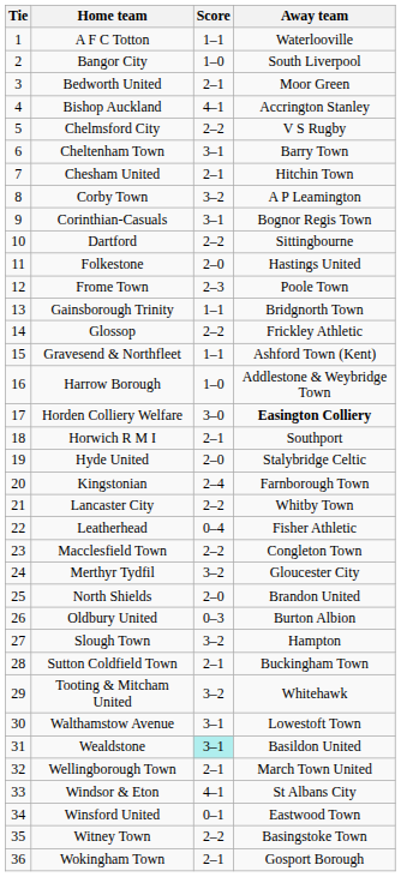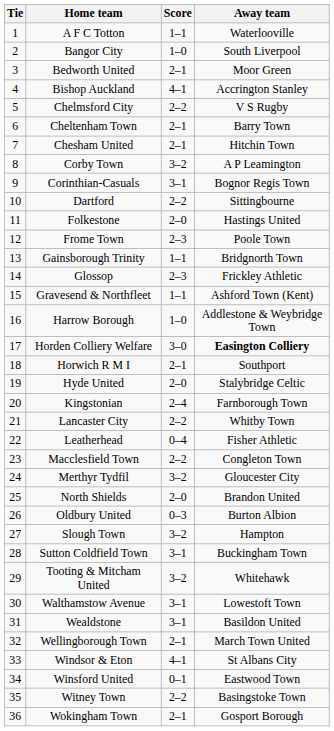Cheltenham Town | Score: 3–1 -> 2–1
Glossop | Score: 2–2 -> 2–3
Sutton Coldfield Town | Score: 2–1 -> 3–1
Wealdstone | Score: paleturquoise background -> no background
